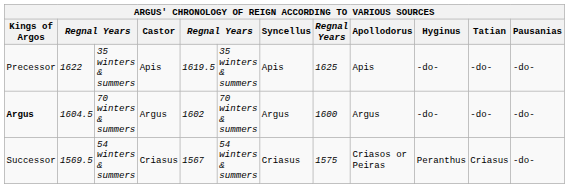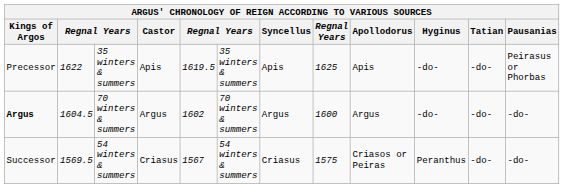Precessor | Pausanias: -do- -> Peirasus or Phorbas
Successor | Tatian: Criasus -> -do-
